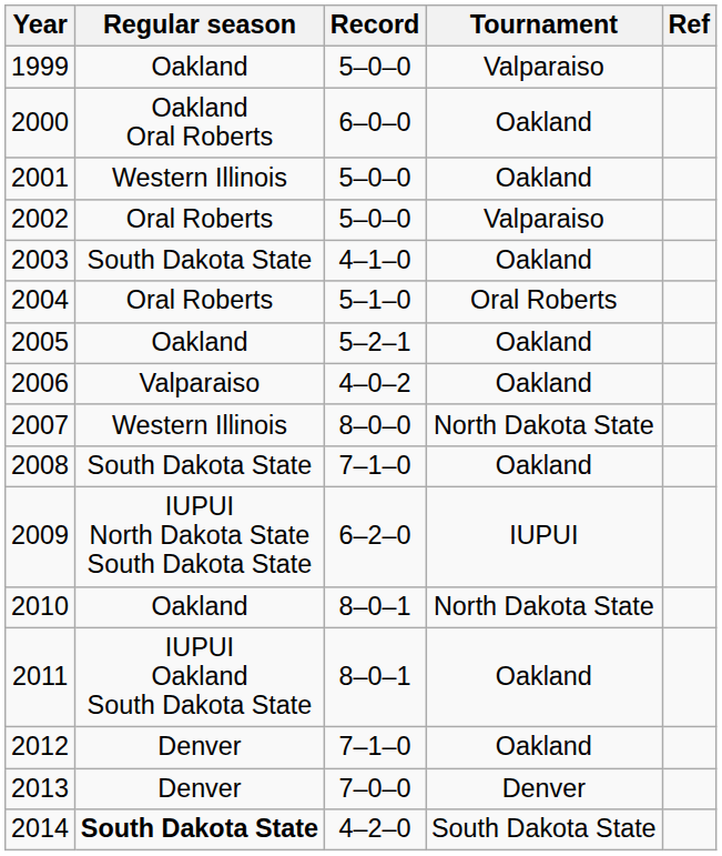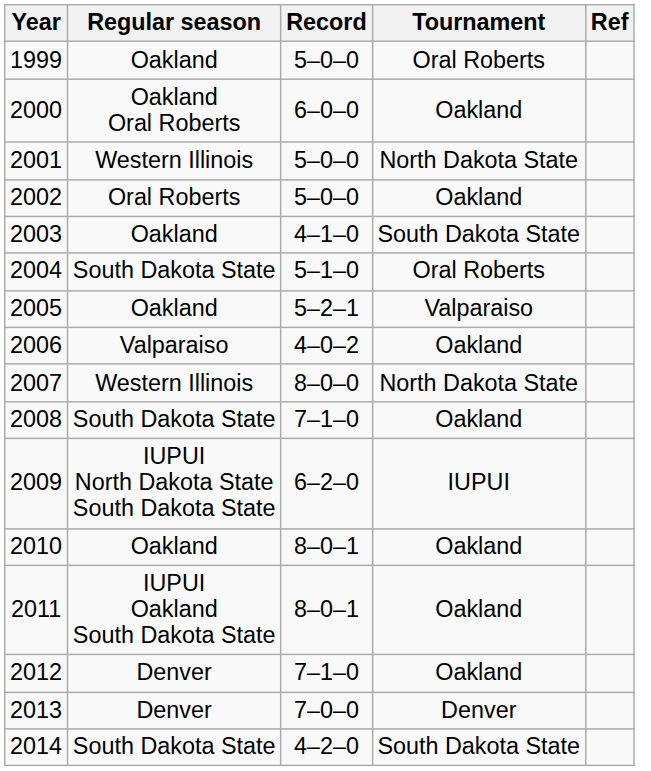1999 | Tournament: Valparaiso -> Oral Roberts
2001 | Tournament: Oakland -> North Dakota State
2002 | Tournament: Valparaiso -> Oakland
2003 | Regular season: South Dakota State -> Oakland
2003 | Tournament: Oakland -> South Dakota State
2004 | Regular season: Oral Roberts -> South Dakota State
2005 | Tournament: Oakland -> Valparaiso
2010 | Tournament: North Dakota State -> Oakland
2014 | Regular season: bold -> normal
